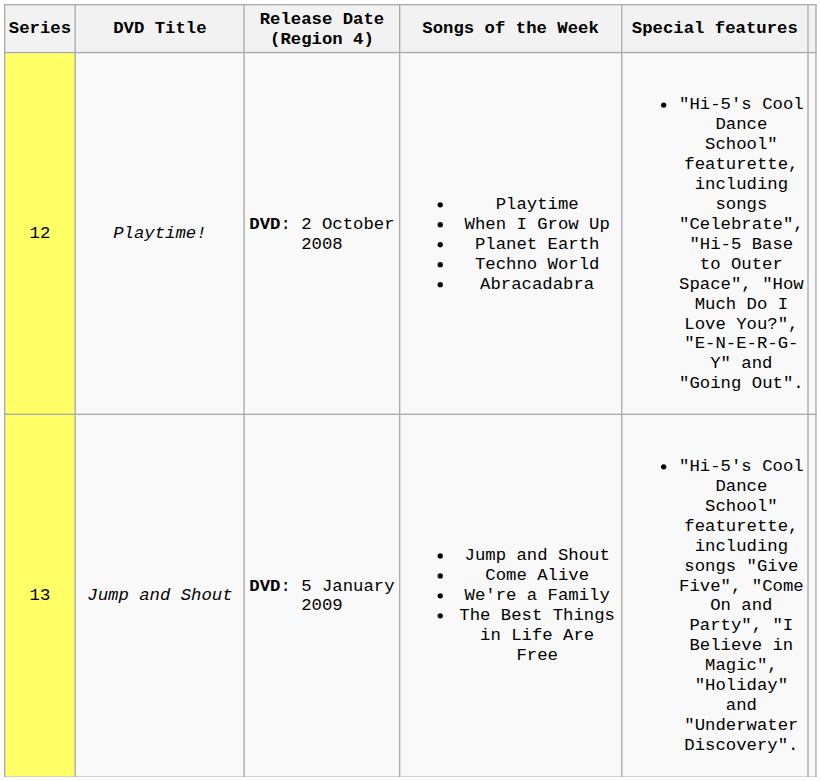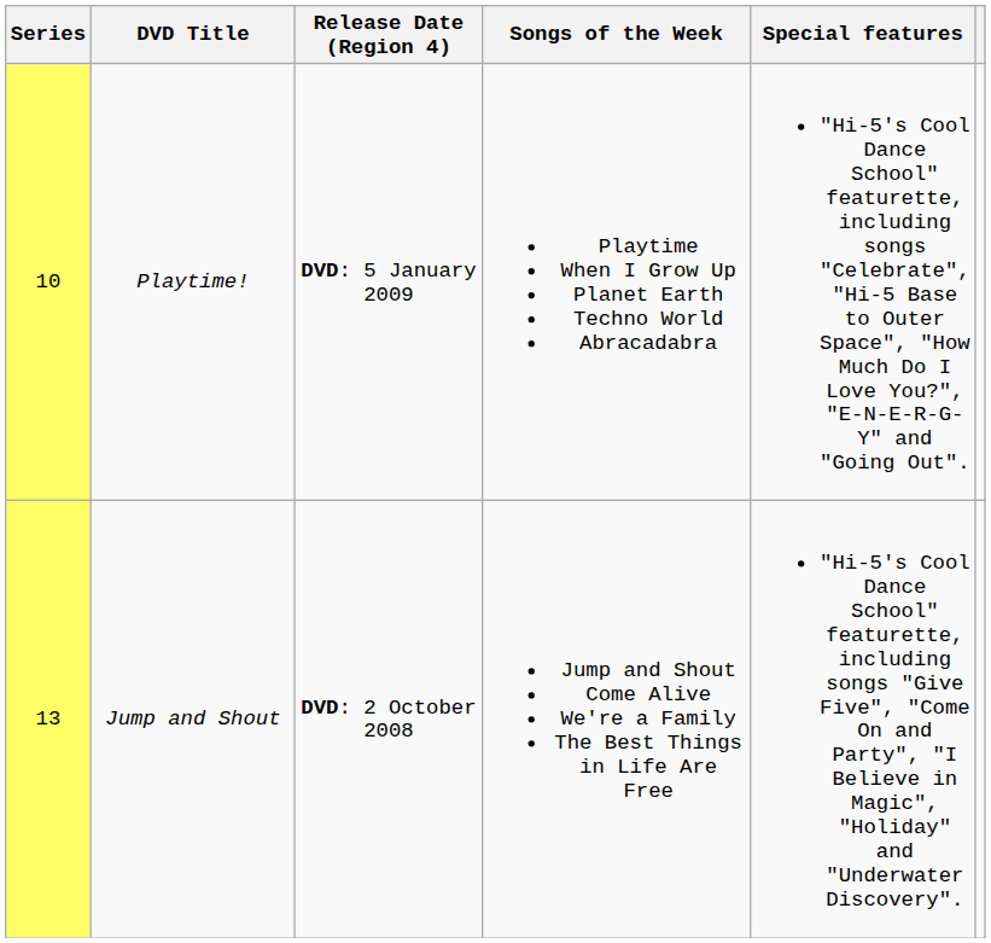Playtime! | Series: 12 -> 10
Playtime! | Release Date (Region 4): DVD: 2 October 2008 -> DVD: 5 January 2009
Jump and Shout | Release Date (Region 4): DVD: 5 January 2009 -> DVD: 2 October 2008
